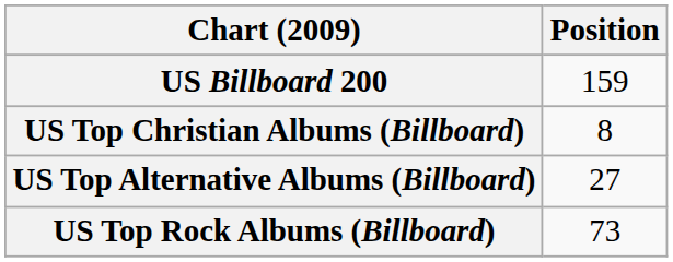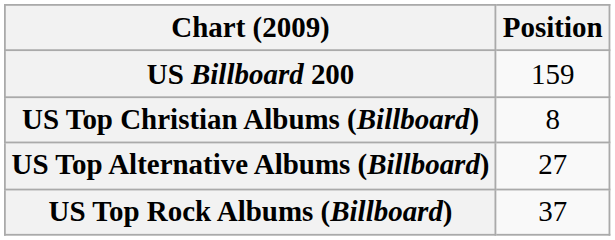US Top Rock Albums (Billboard) | Position: 73 -> 37
